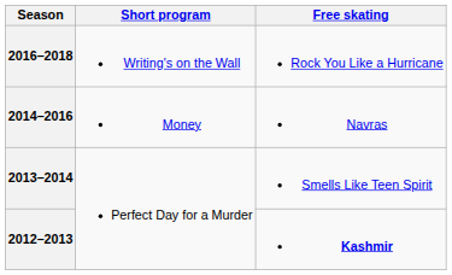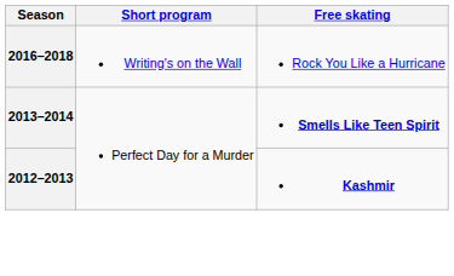- row: 2014–2016 | Money | Navras
2013–2014 | Free skating: normal -> bold
